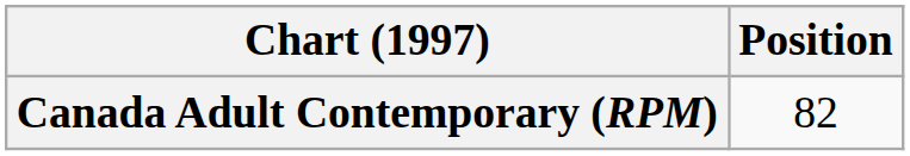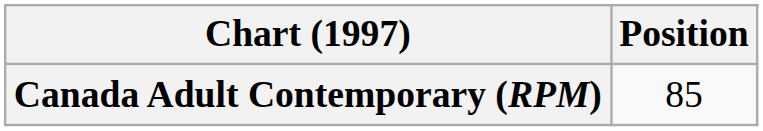Canada Adult Contemporary (RPM) | Position: 82 -> 85
